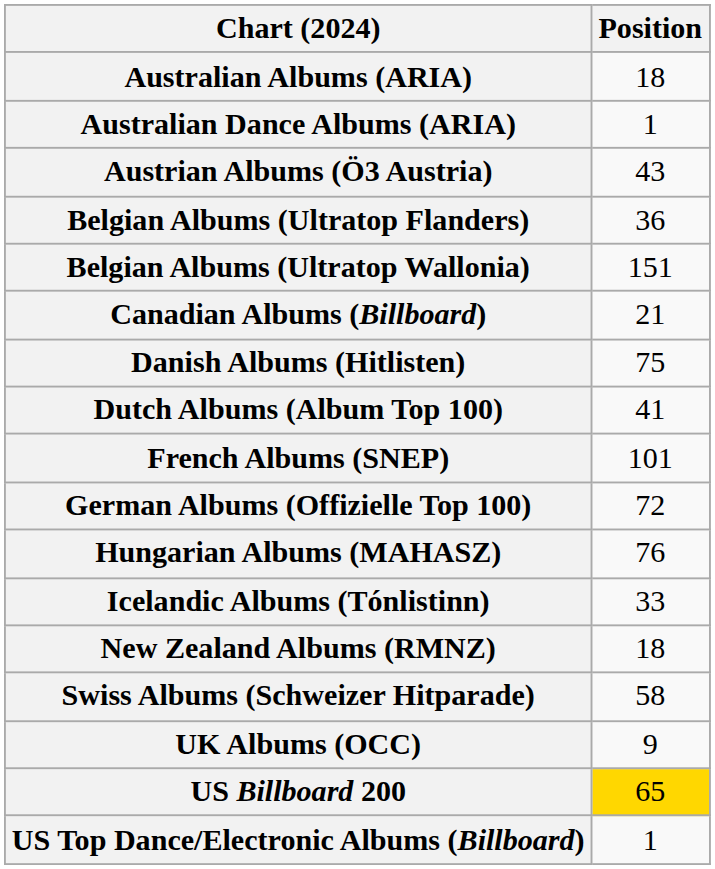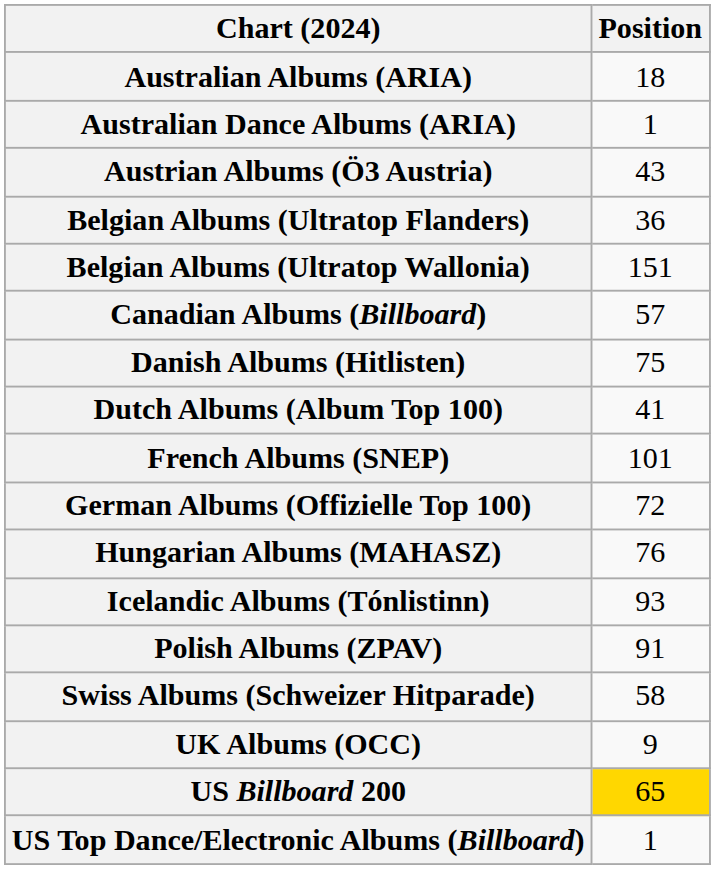Canadian Albums (Billboard) | Position: 21 -> 57
Icelandic Albums (Tónlistinn) | Position: 33 -> 93
- row: New Zealand Albums (RMNZ) | 18
+ row: Polish Albums (ZPAV) | 91
